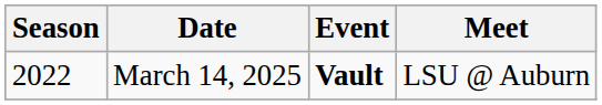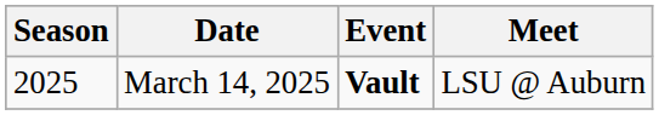March 14, 2025 | Season: 2022 -> 2025
